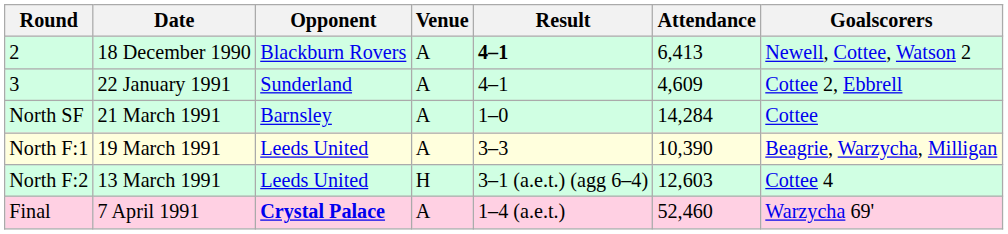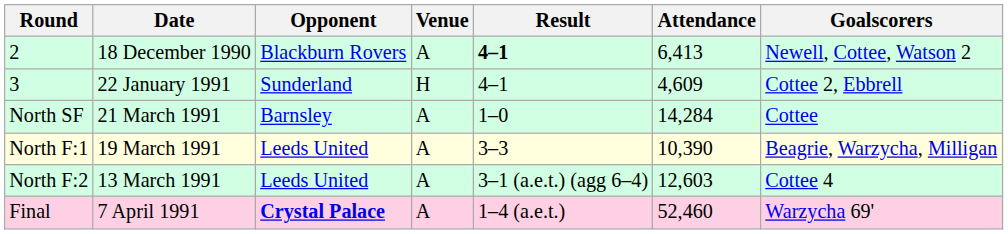3 | Venue: A -> H
North F:2 | Venue: H -> A
